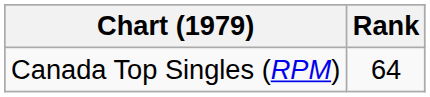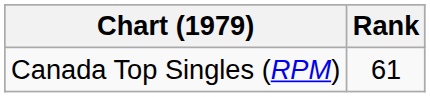Canada Top Singles (RPM) | Rank: 64 -> 61
